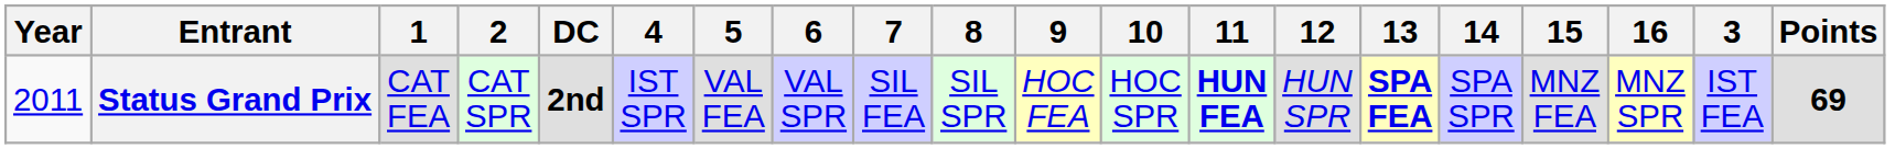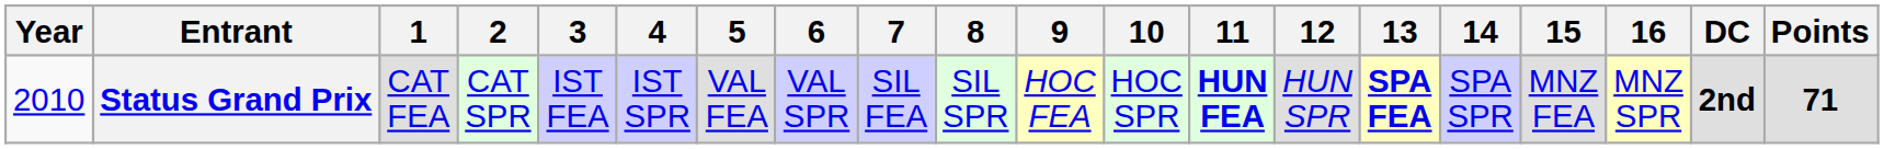columns swapped: 3 <-> DC
Status Grand Prix | Year: 2011 -> 2010
Status Grand Prix | Points: 69 -> 71
